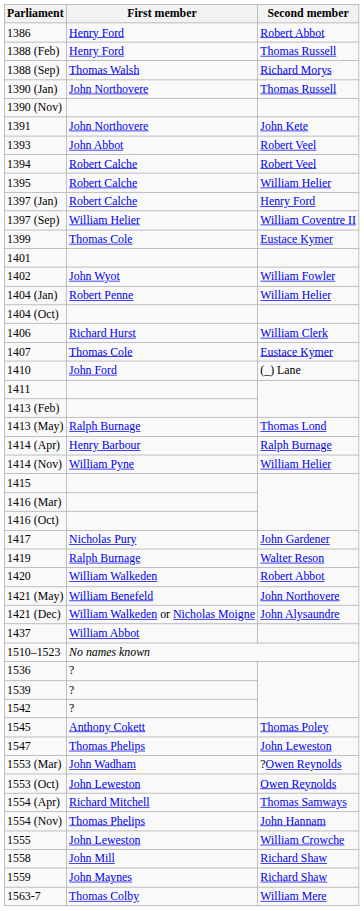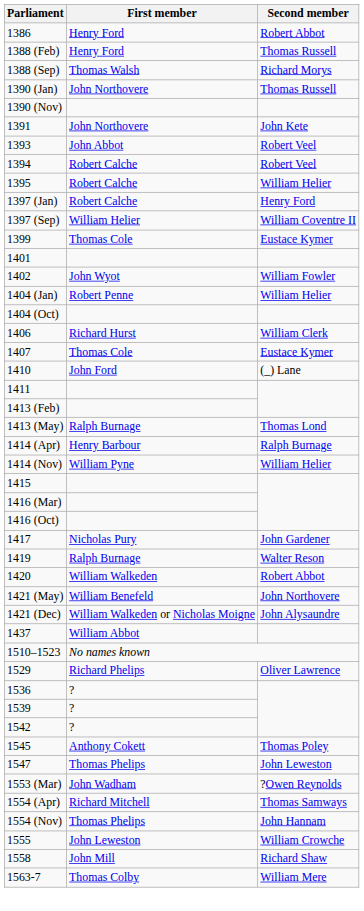+ row: 1529 | Richard Phelips | Oliver Lawrence
- row: 1553 (Oct) | John Leweston | Owen Reynolds
- row: 1559 | John Maynes | Richard Shaw
